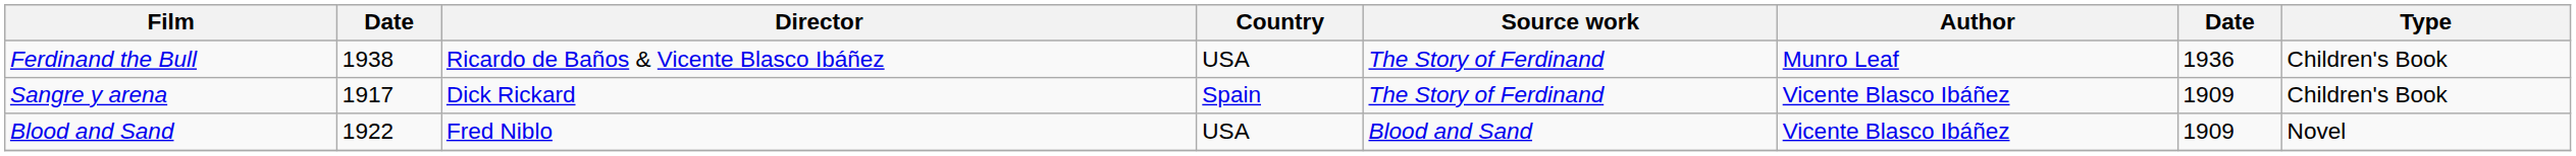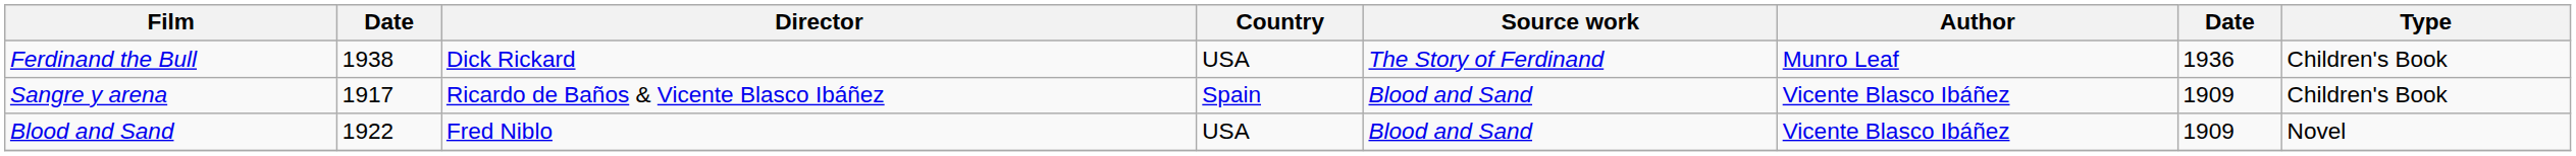Ferdinand the Bull | Director: Ricardo de Baños & Vicente Blasco Ibáñez -> Dick Rickard
Sangre y arena | Director: Dick Rickard -> Ricardo de Baños & Vicente Blasco Ibáñez
Sangre y arena | Source work: The Story of Ferdinand -> Blood and Sand
